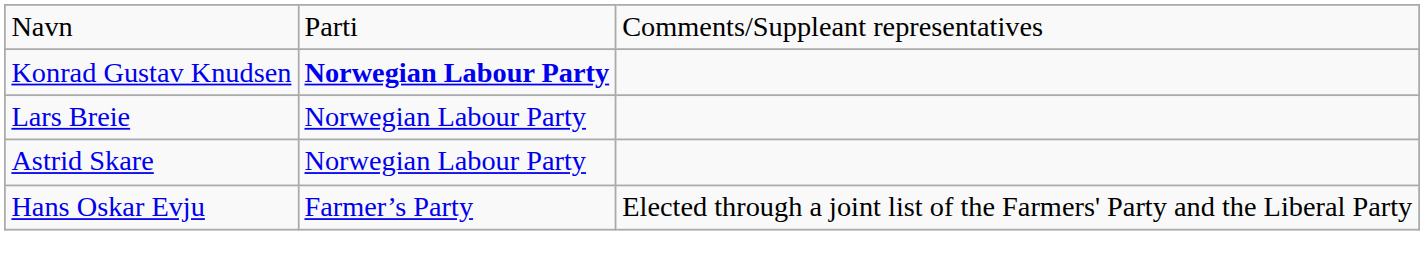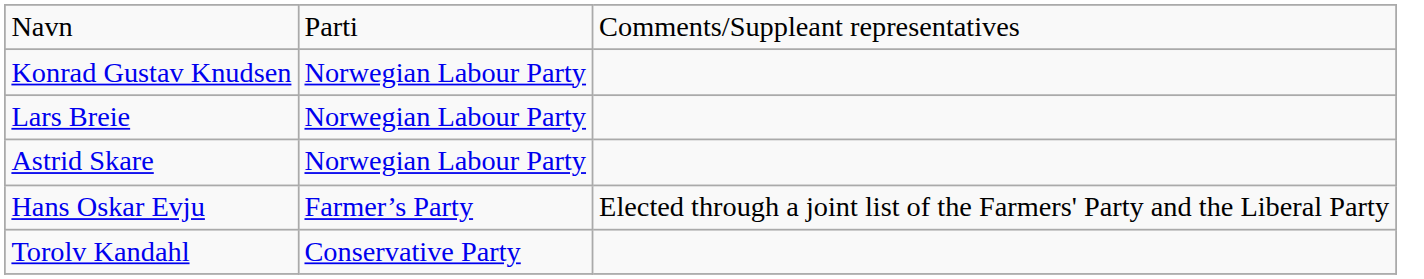Konrad Gustav Knudsen | column 2: bold -> normal
+ row: Torolv Kandahl | Conservative Party
